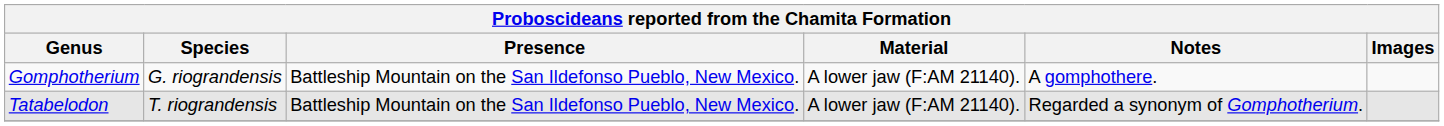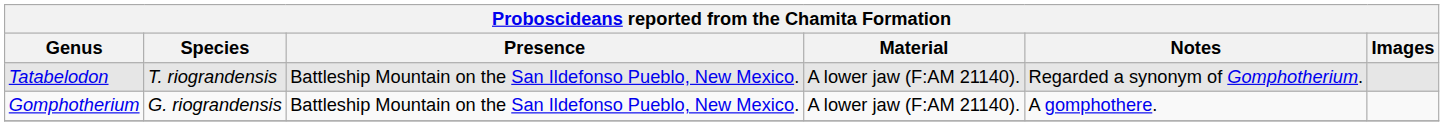rows swapped: Gomphotherium <-> Tatabelodon
